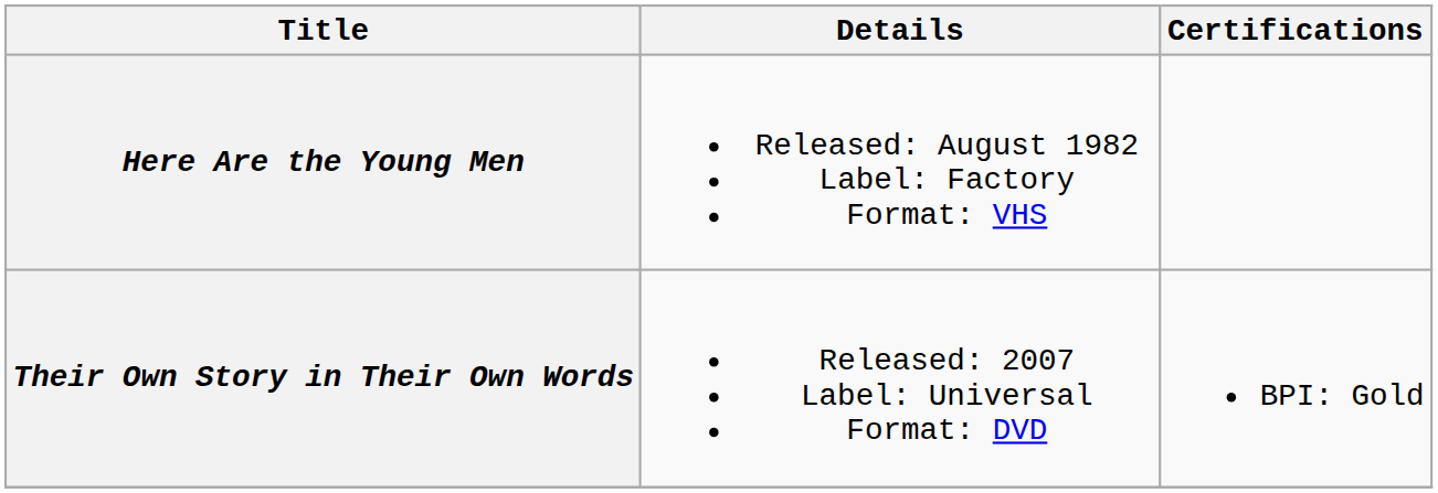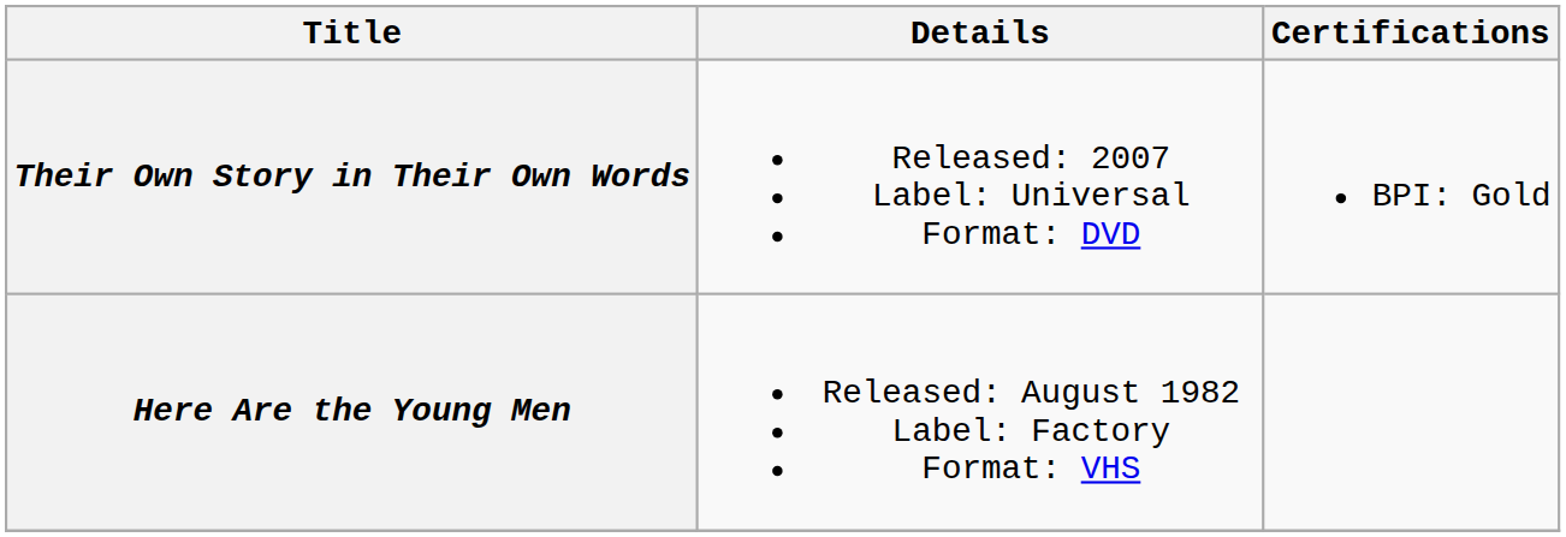rows swapped: Here Are the Young Men <-> Their Own Story in Their Own Words
